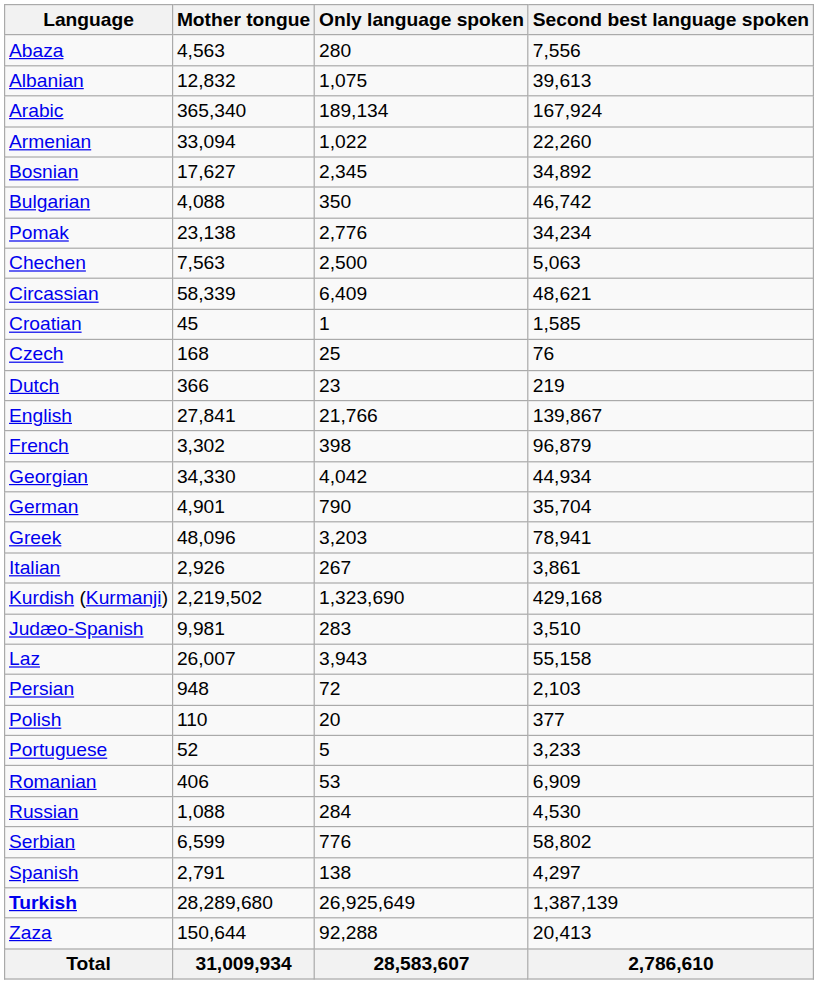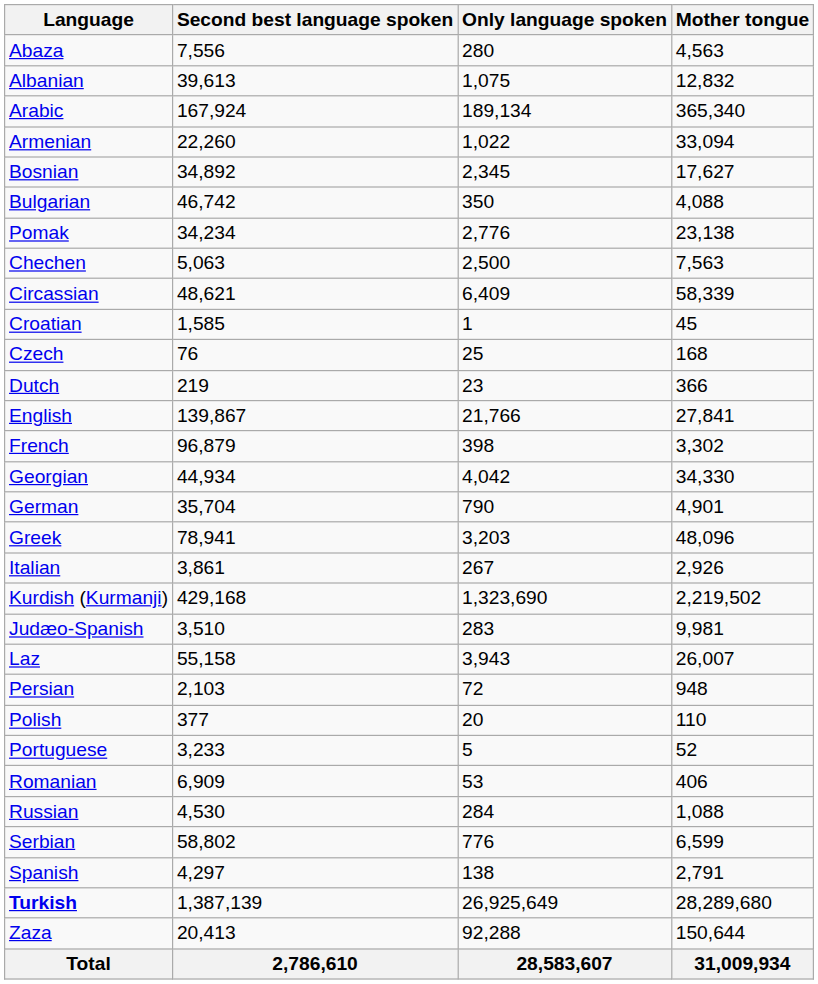columns swapped: Mother tongue <-> Second best language spoken
